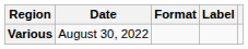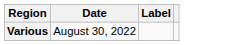- column: Format
